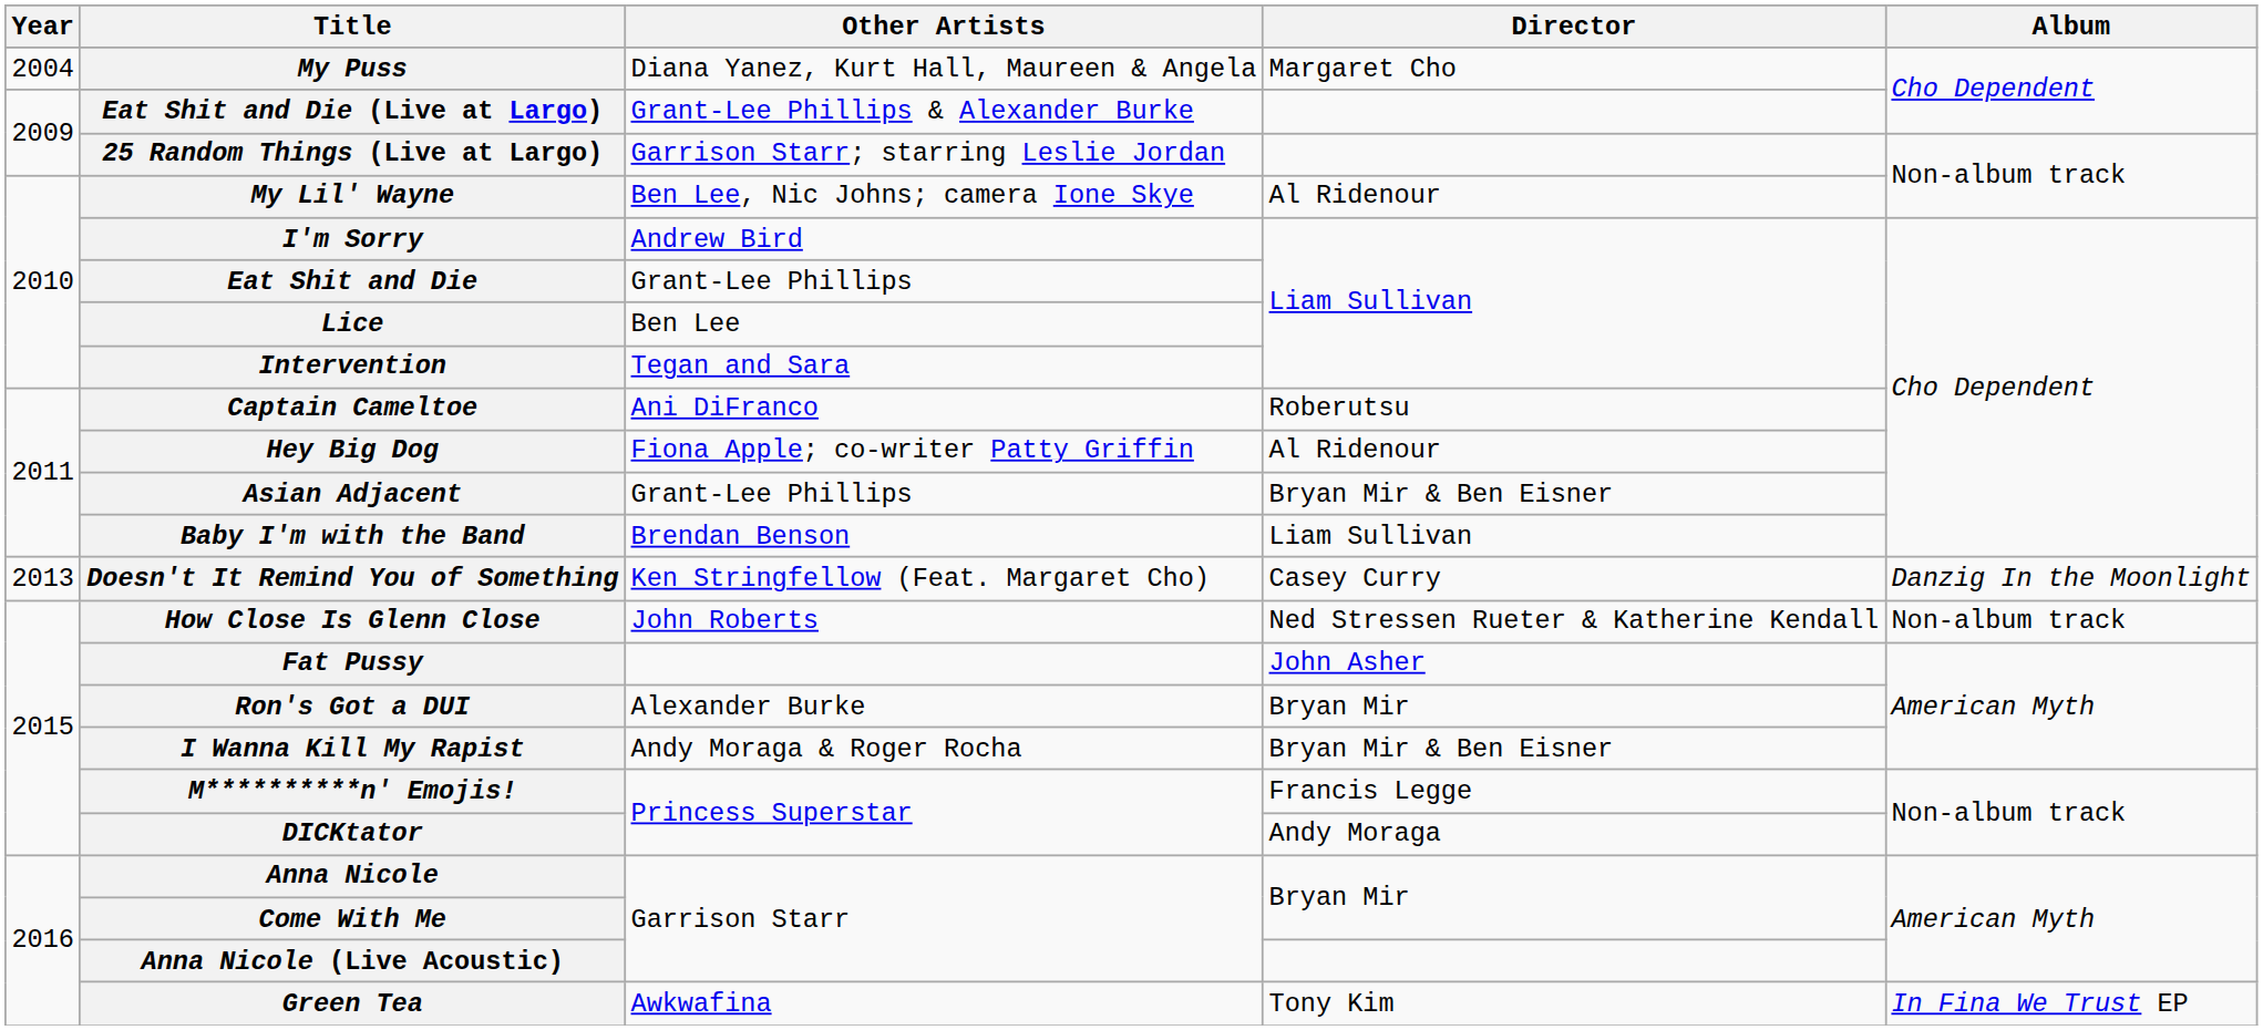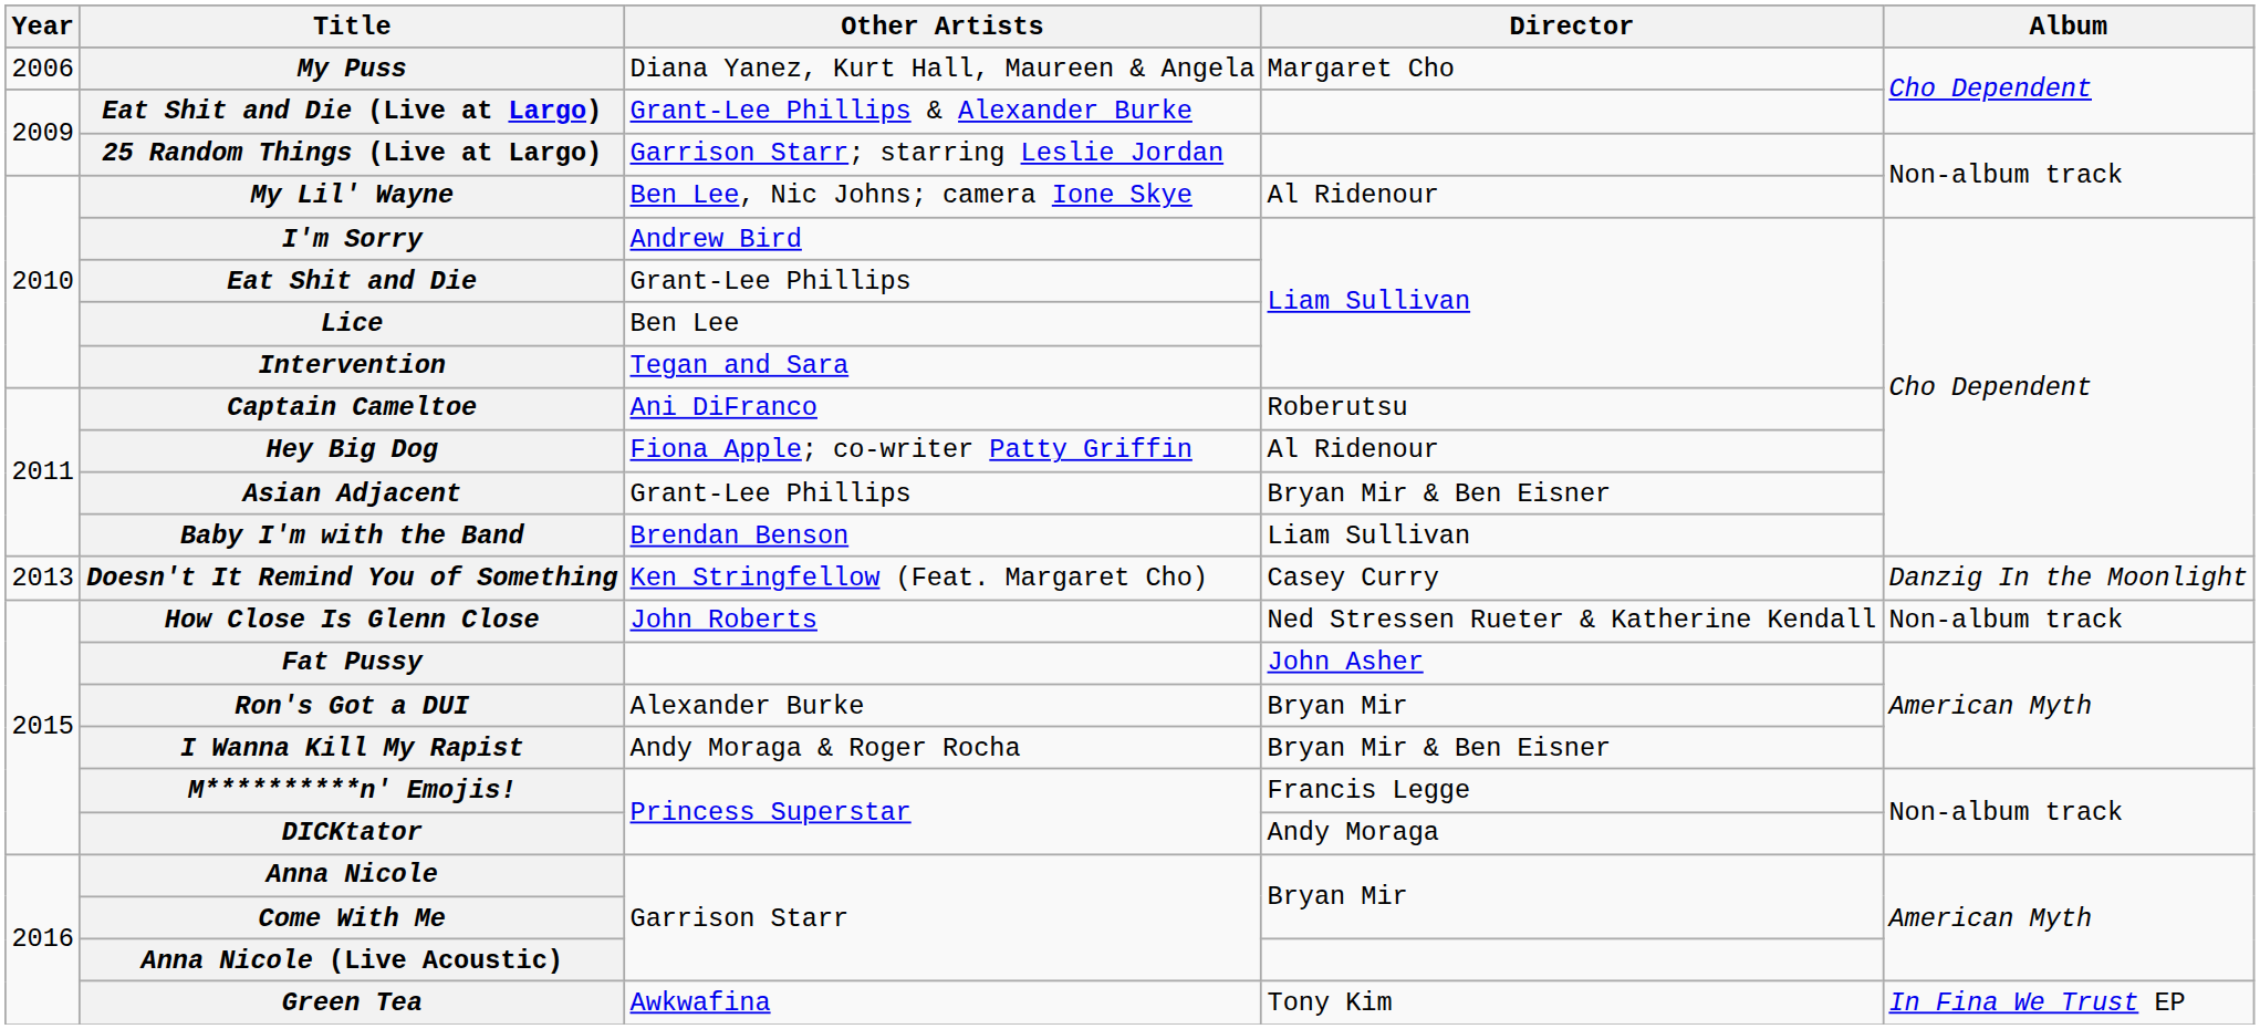My Puss | Year: 2004 -> 2006
